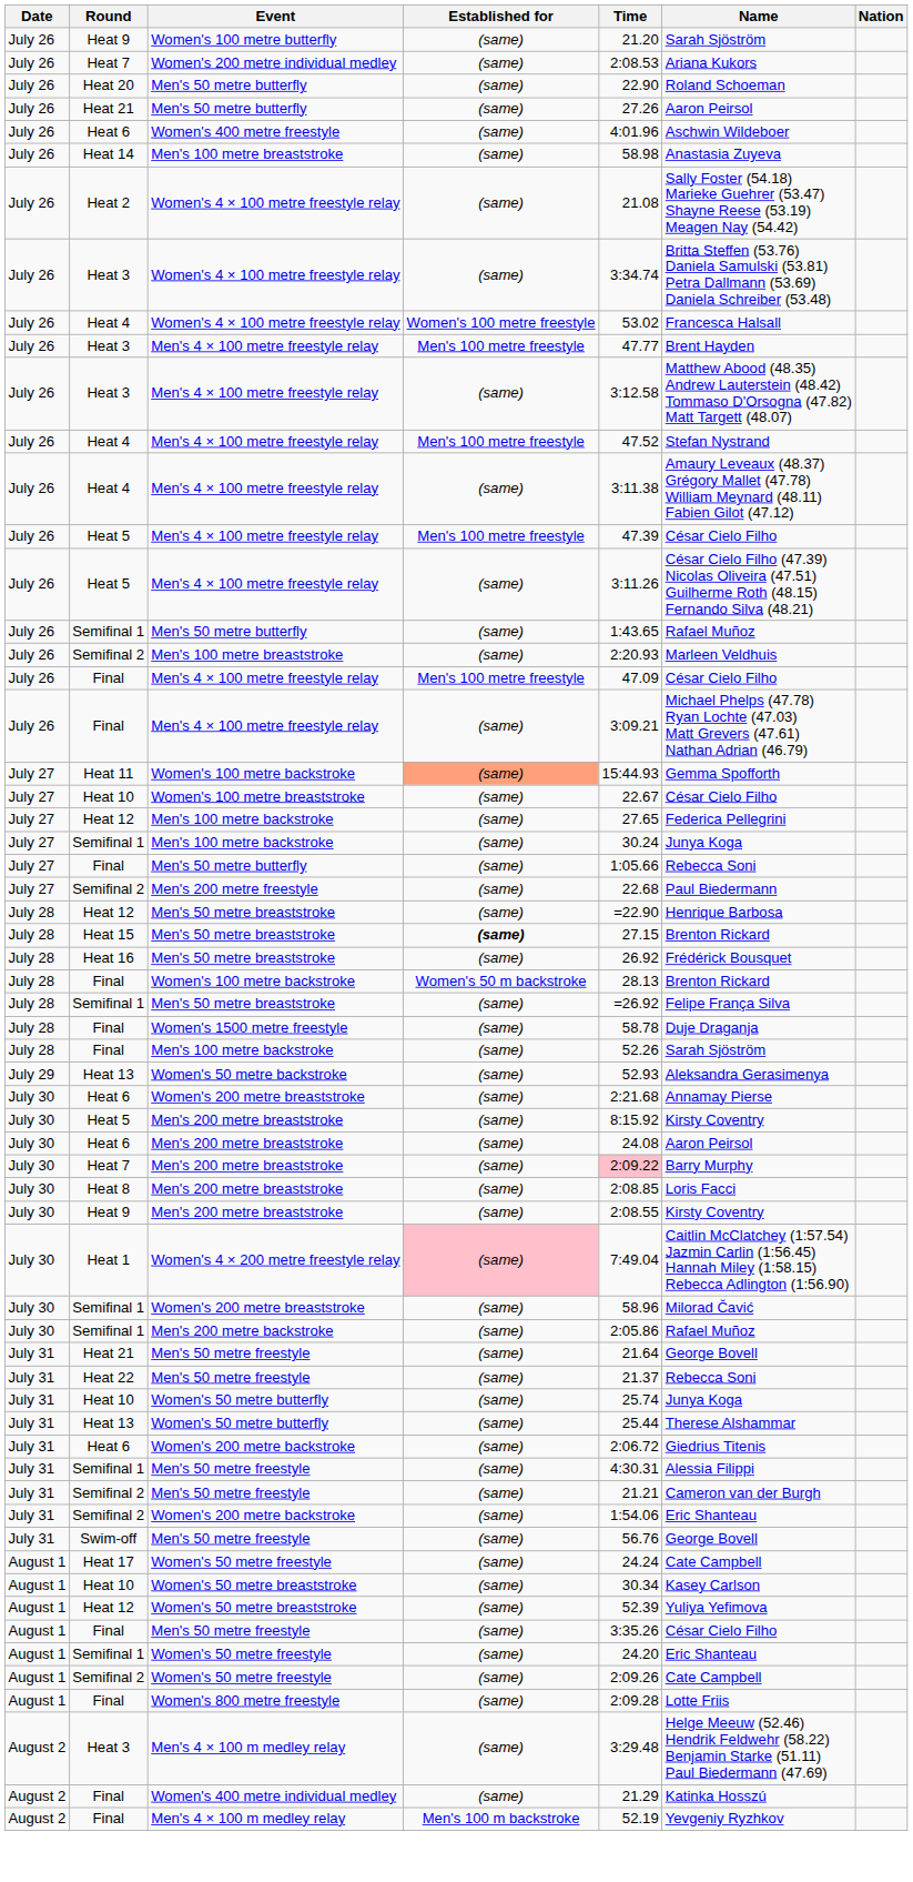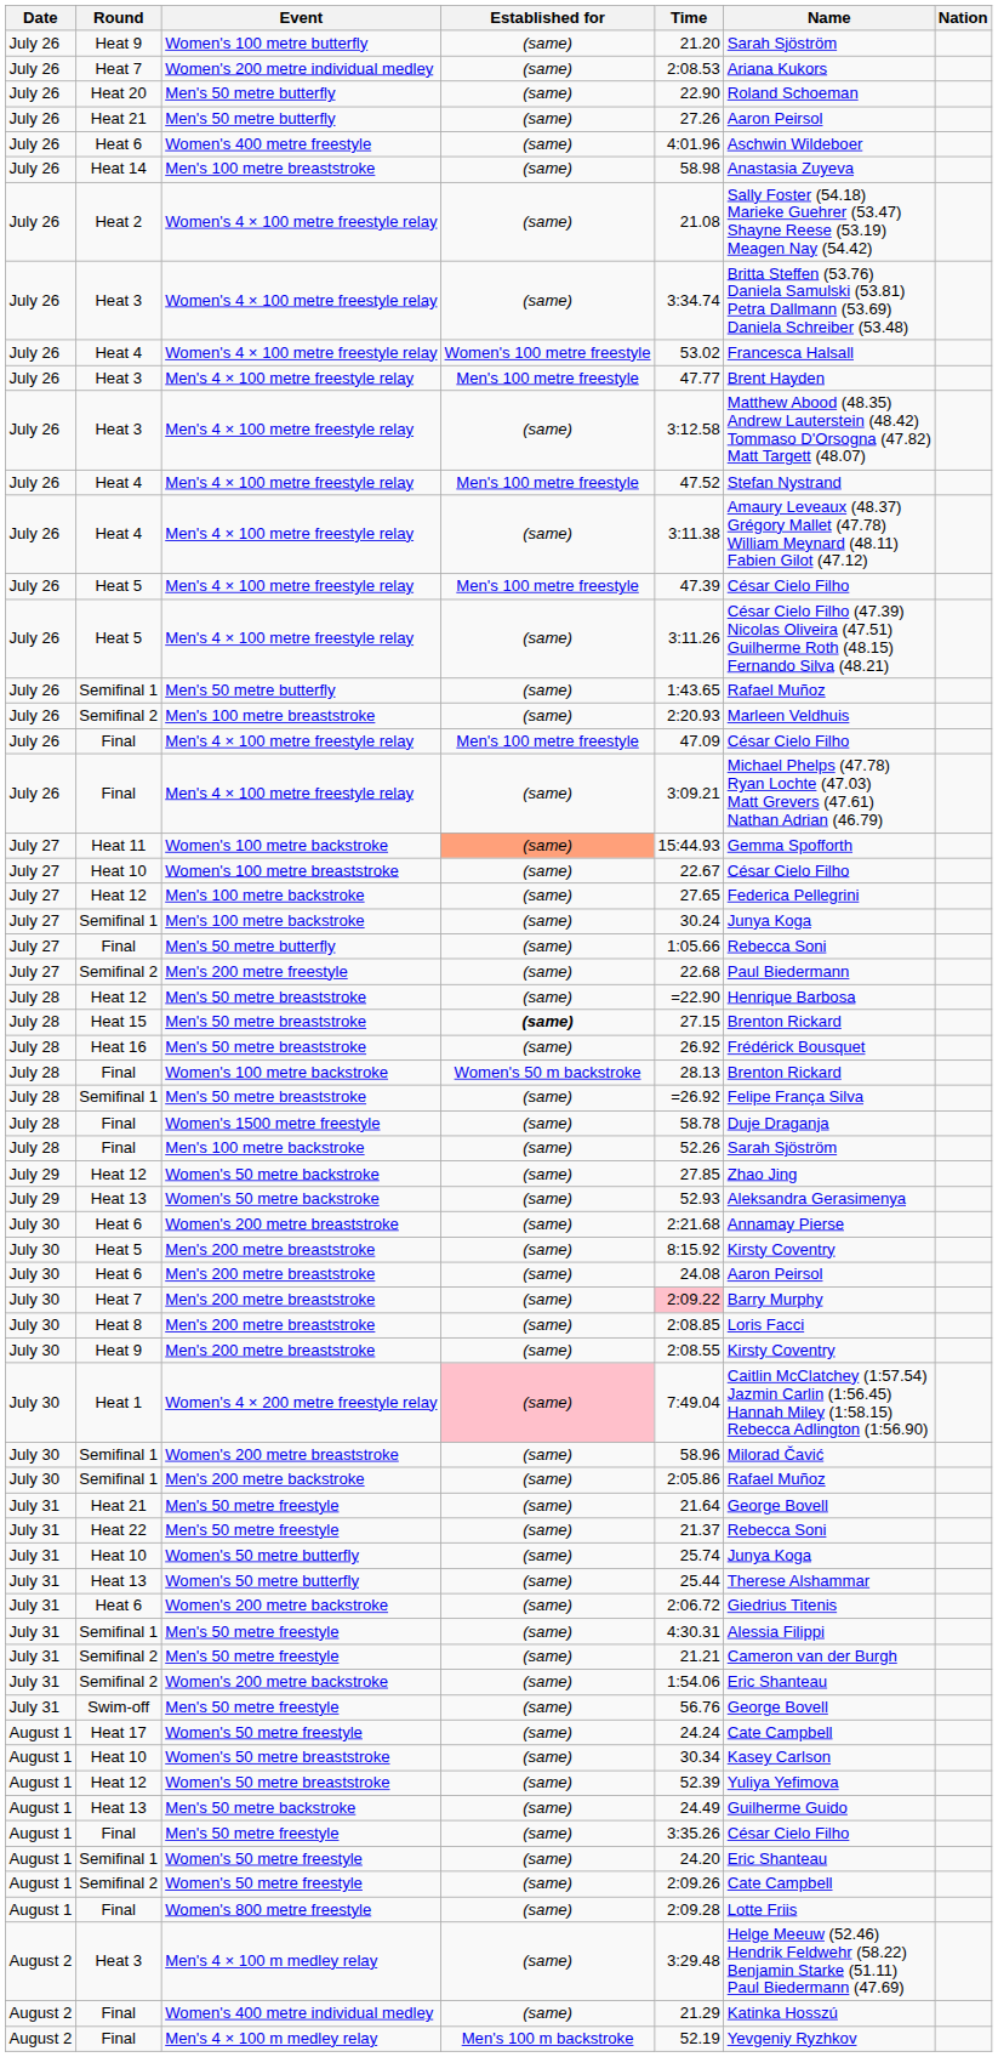+ row: July 29 | Heat 12 | Women's 50 metre backstroke | (same) | 27.85 | Zhao Jing
+ row: August 1 | Heat 13 | Men's 50 metre backstroke | (same) | 24.49 | Guilherme Guido
